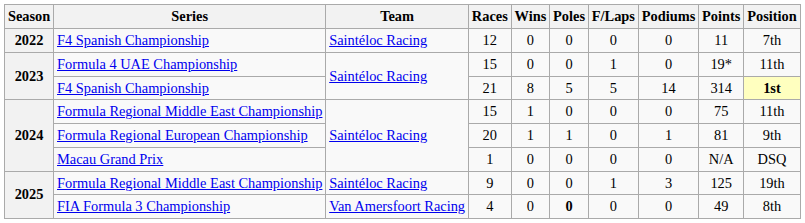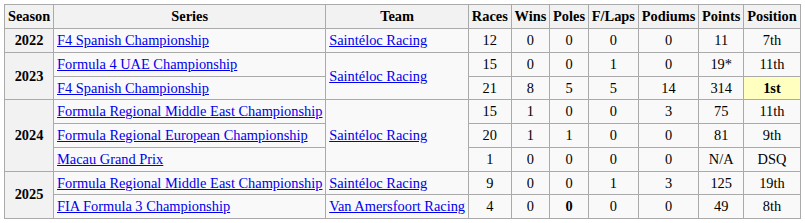Formula Regional Middle East Championship / 15 | Podiums: 0 -> 3
20 | Podiums: 1 -> 0
